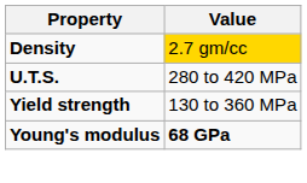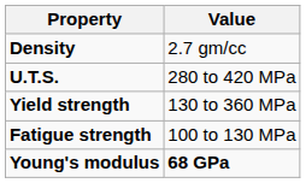Density | Value: gold background -> no background
+ row: Fatigue strength | 100 to 130 MPa
